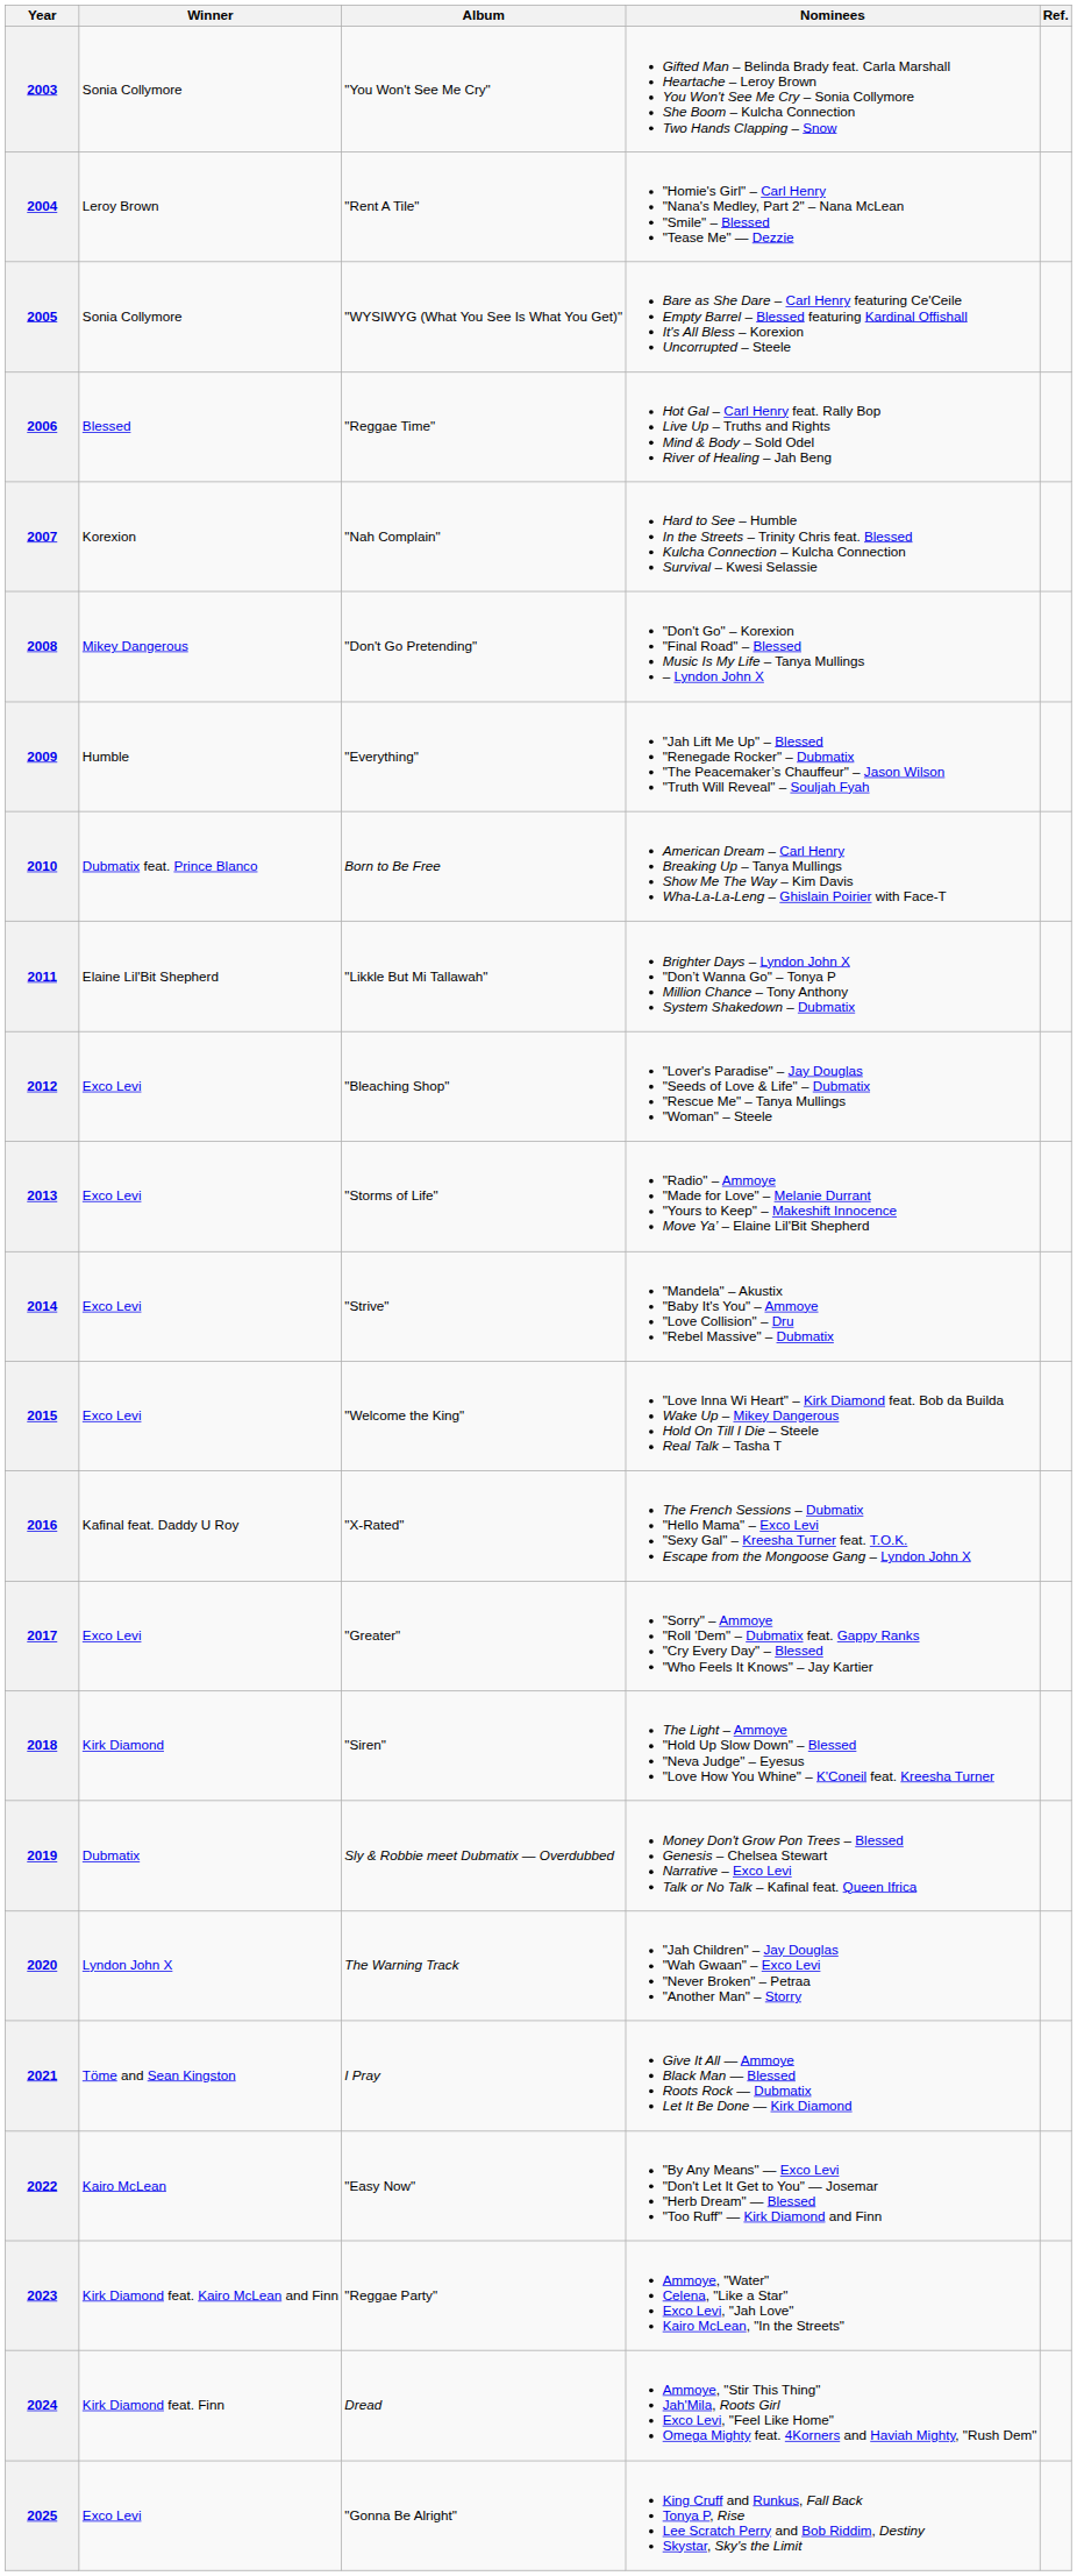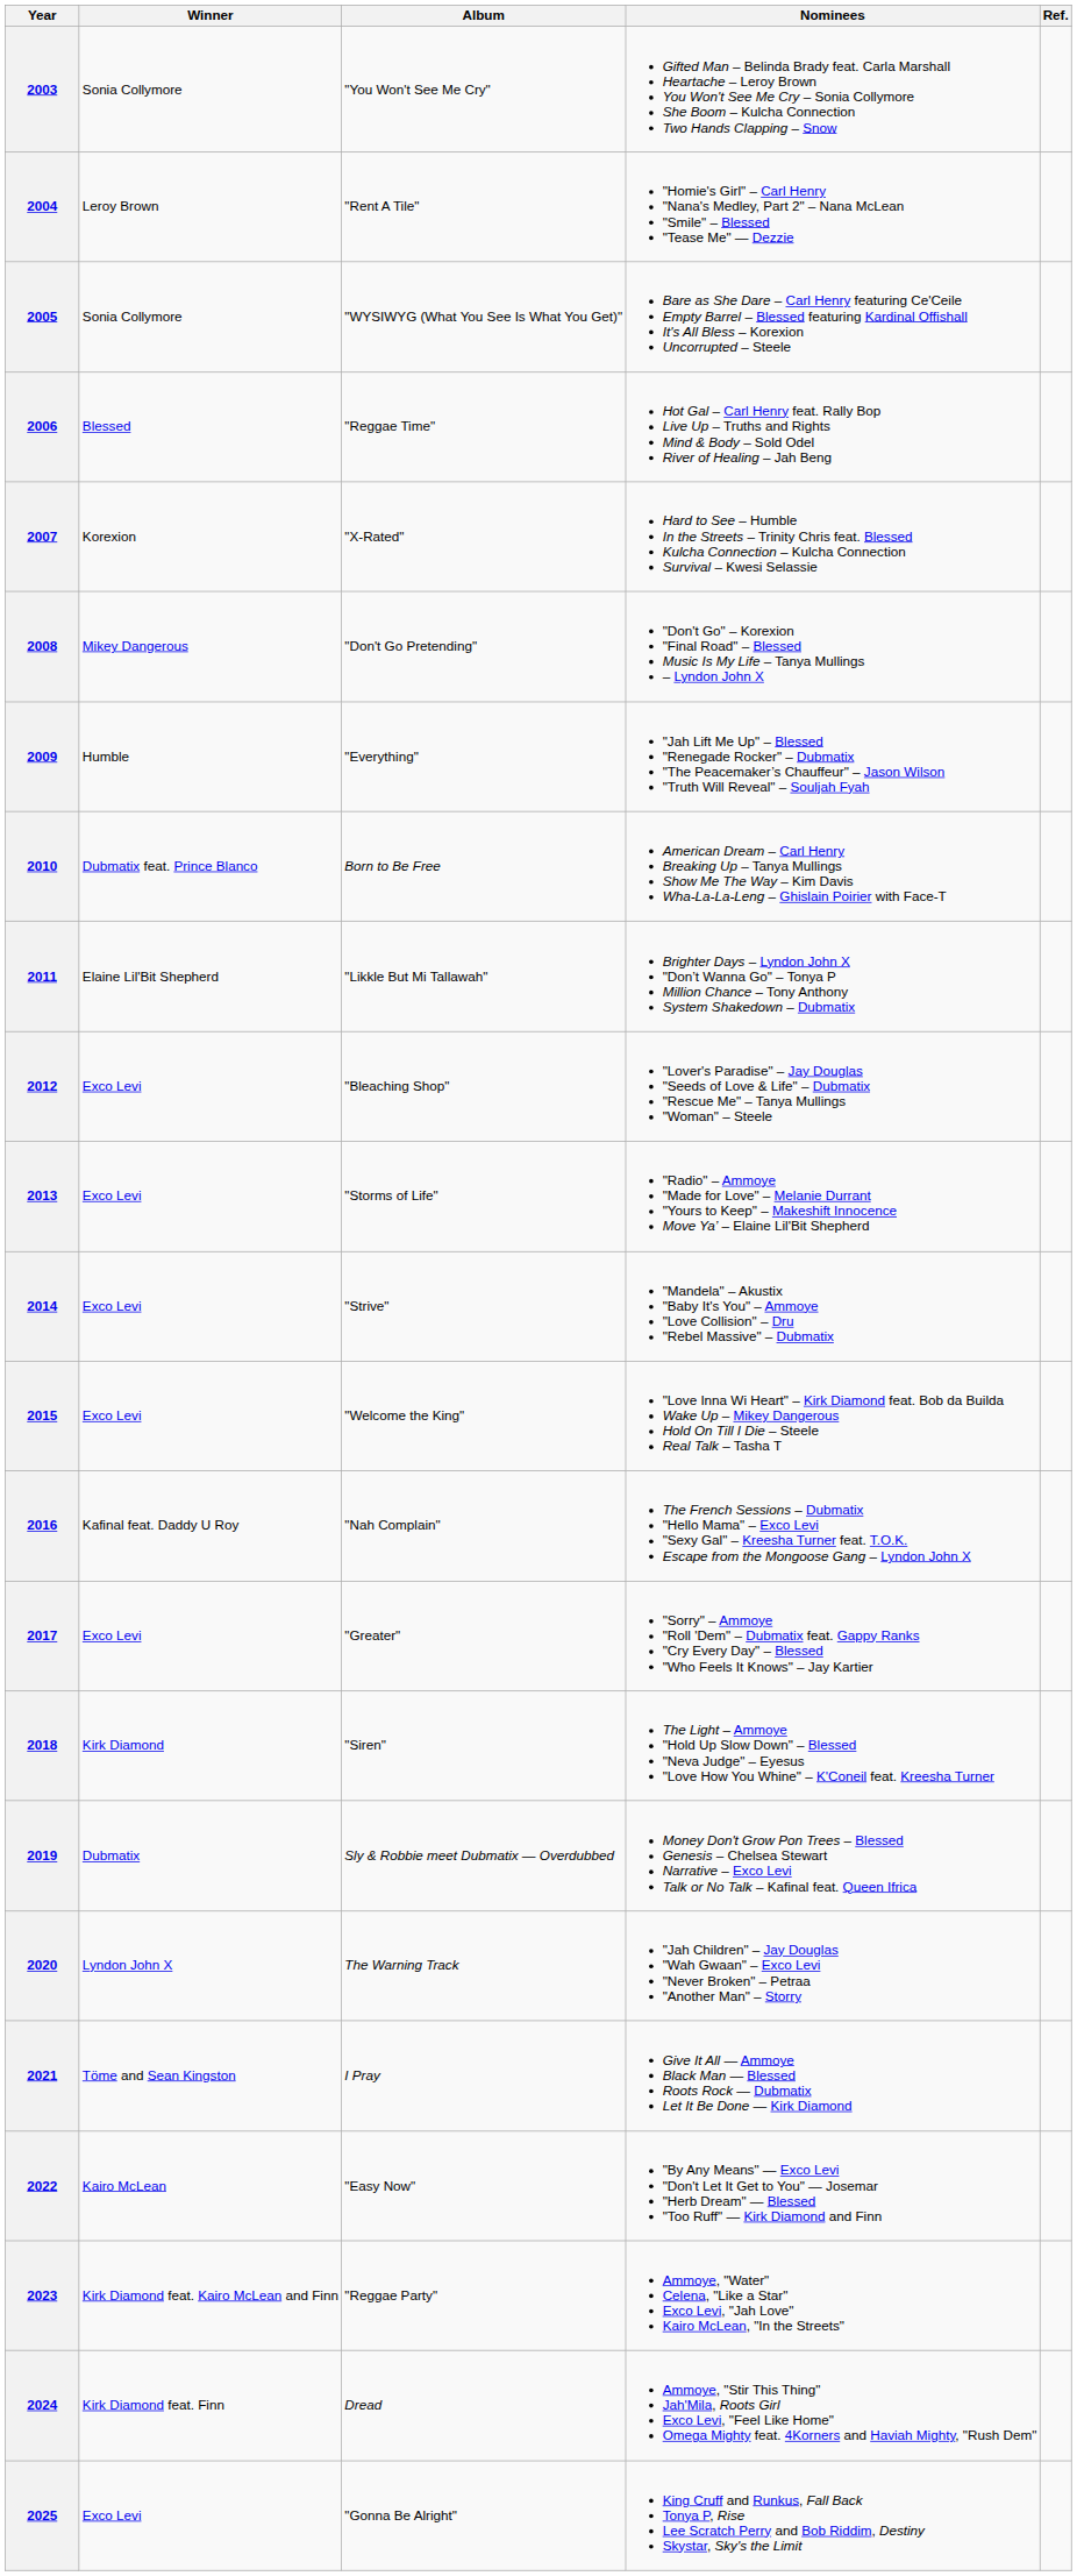2007 | Album: "Nah Complain" -> "X-Rated"
2016 | Album: "X-Rated" -> "Nah Complain"
